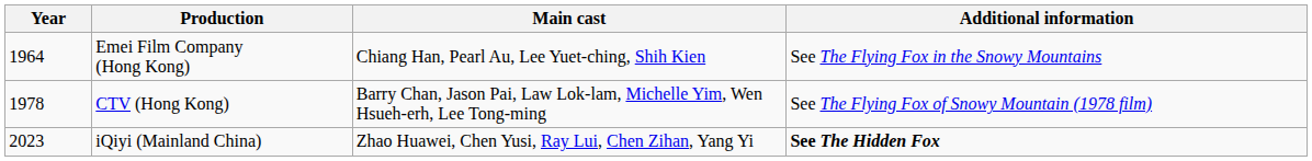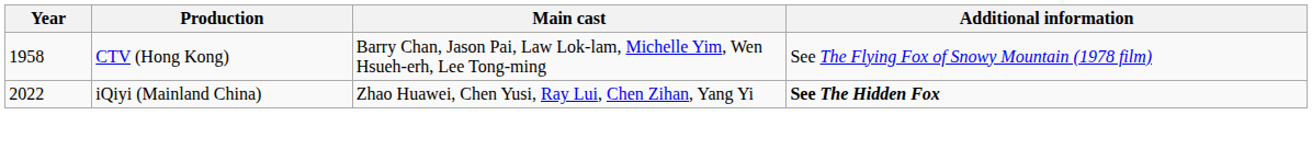- row: 1964 | Emei Film Company (Hong Kong) | Chiang Han, Pearl Au, Lee Yuet-ching, Shih Kien | See The Flying Fox in the Snowy Mountains
CTV (Hong Kong) | Year: 1978 -> 1958
iQiyi (Mainland China) | Year: 2023 -> 2022
